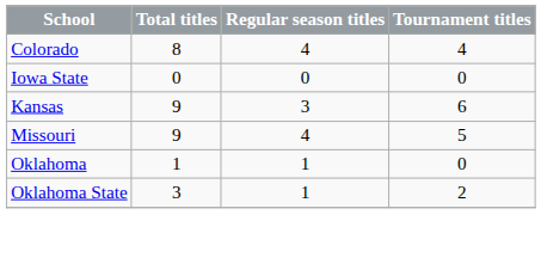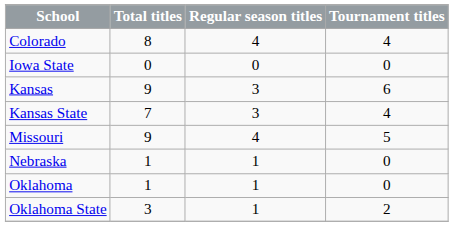+ row: Kansas State | 7 | 3 | 4
+ row: Nebraska | 1 | 1 | 0
